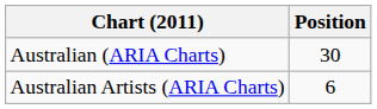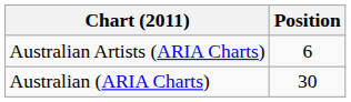rows swapped: Australian (ARIA Charts) <-> Australian Artists (ARIA Charts)
